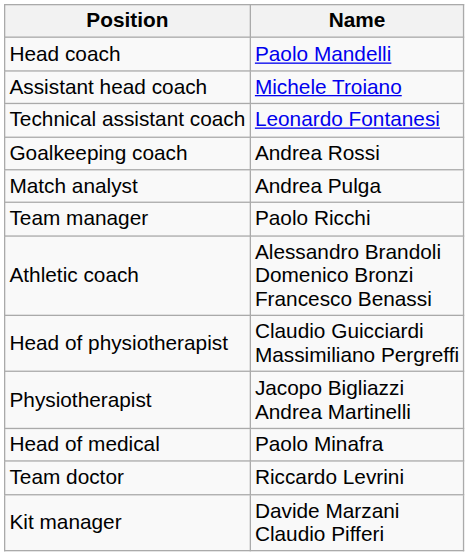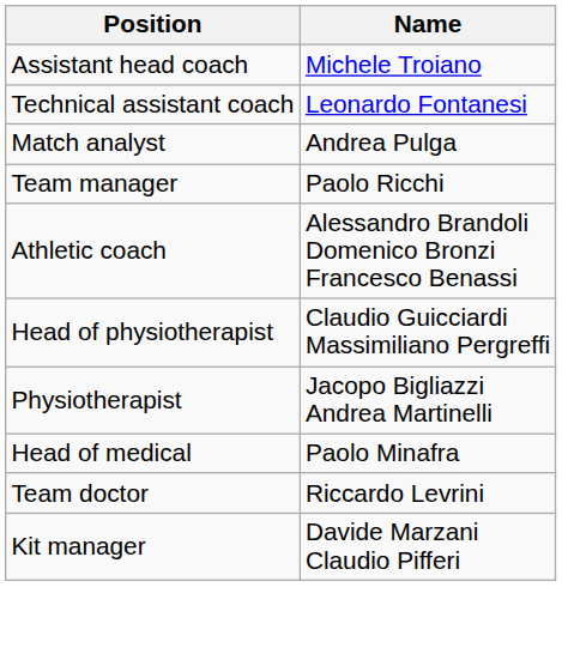- row: Head coach | Paolo Mandelli
- row: Goalkeeping coach | Andrea Rossi
